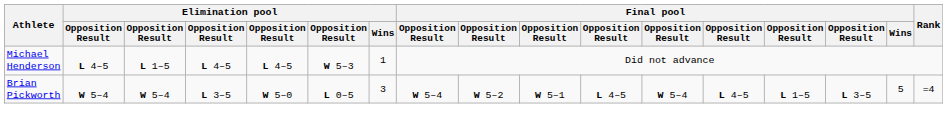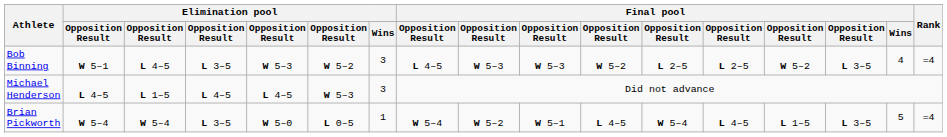+ row: Bob Binning | W 5–1 | L 4–5 | L 3–5 | W 5–3 | W 5–2 | 3 | L 4–5 | W 5–3 | W 5–3 | W 5–2 | L 2–5 | L 2–5 | W 5–2 | L 3–5 | 4 | =4
Michael Henderson | Elimination pool / Wins: 1 -> 3
Brian Pickworth | Elimination pool / Wins: 3 -> 1
